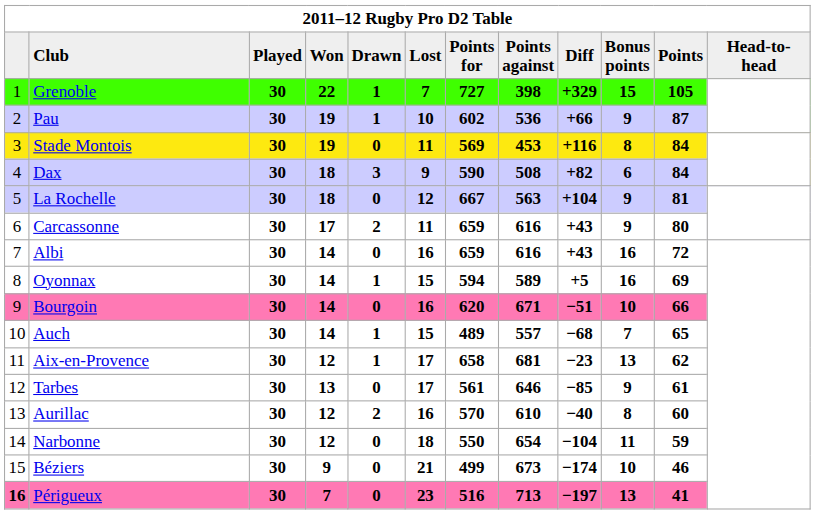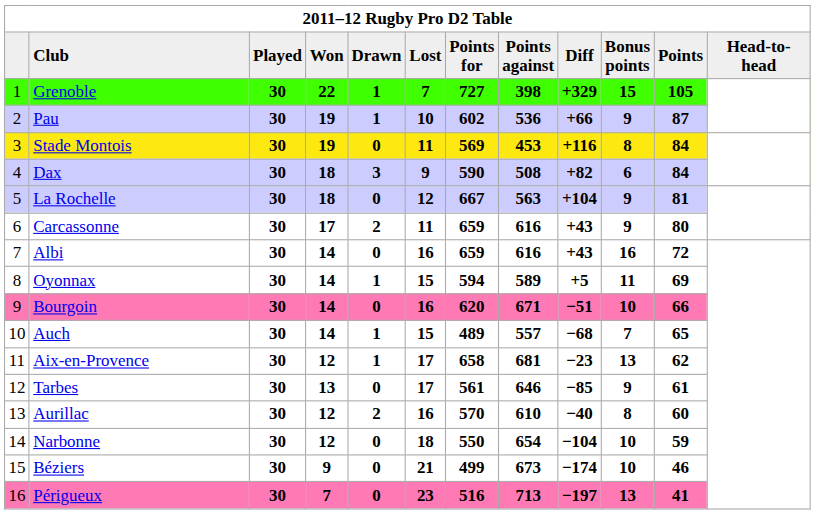Oyonnax | Bonus points: 16 -> 11
Narbonne | Bonus points: 11 -> 10
Périgueux | column 1: bold -> normal
